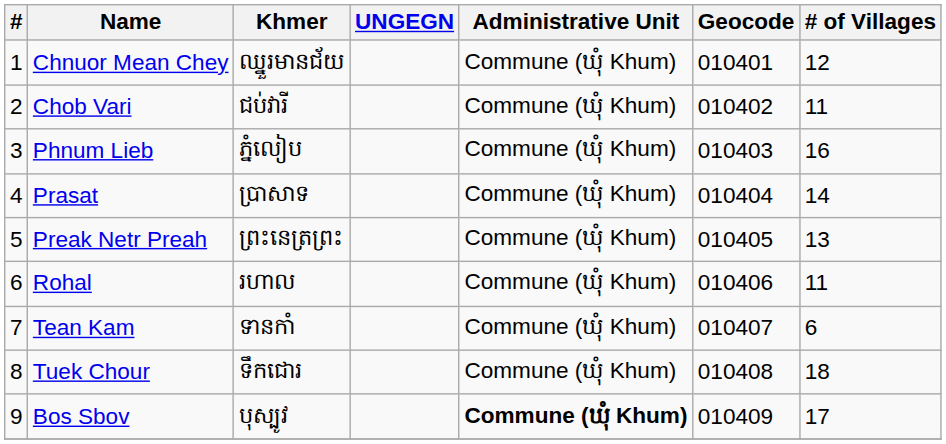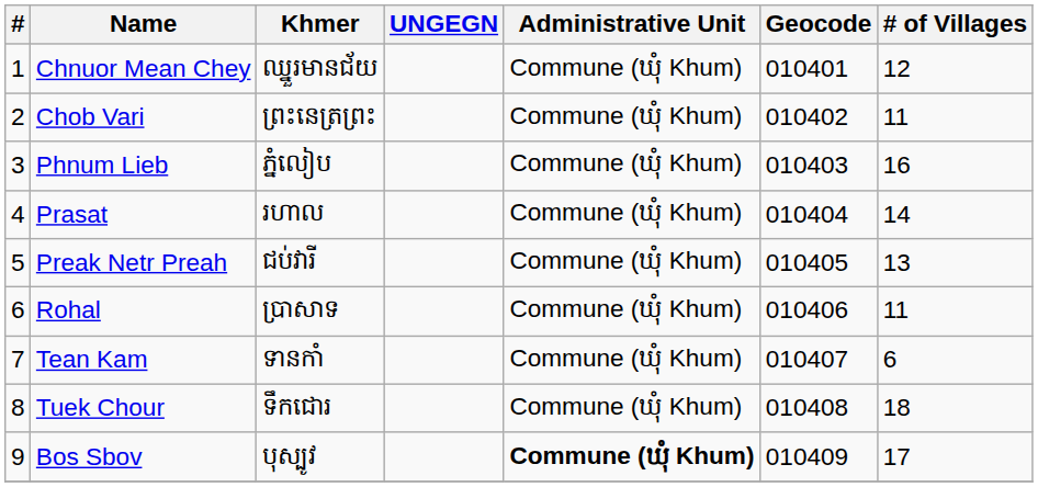Chob Vari | Khmer: ជប់វារី -> ព្រះនេត្រព្រះ
Prasat | Khmer: ប្រាសាទ -> រហាល
Preak Netr Preah | Khmer: ព្រះនេត្រព្រះ -> ជប់វារី
Rohal | Khmer: រហាល -> ប្រាសាទ
